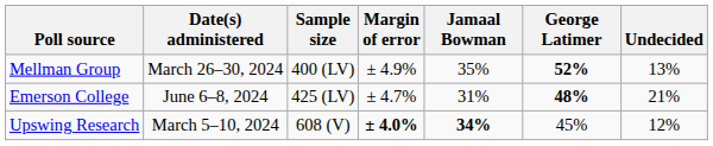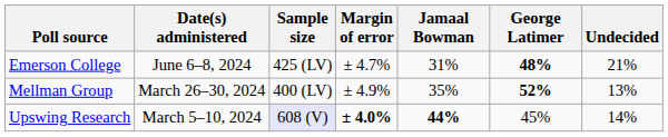rows swapped: Emerson College <-> Mellman Group
Upswing Research | Sample size: no background -> lavender background
Upswing Research | Jamaal Bowman: 34% -> 44%
Upswing Research | Undecided: 12% -> 14%
